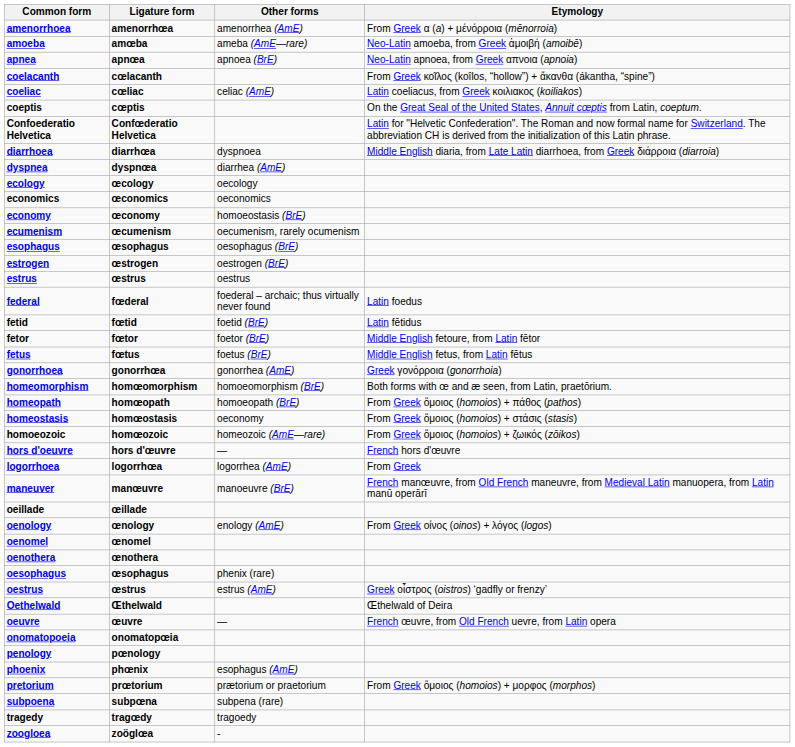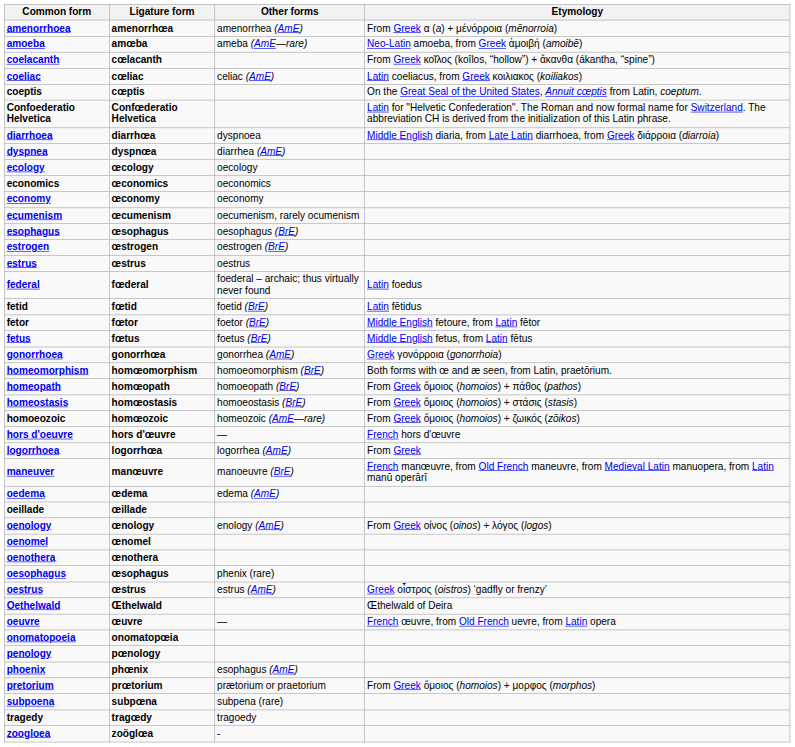- row: apnea | apnœa | apnoea (BrE) | Neo-Latin apnoea, from Greek απνοια (apnoia)
economy | Other forms: homoeostasis (BrE) -> oeconomy
homeostasis | Other forms: oeconomy -> homoeostasis (BrE)
+ row: oedema | œdema | edema (AmE)
